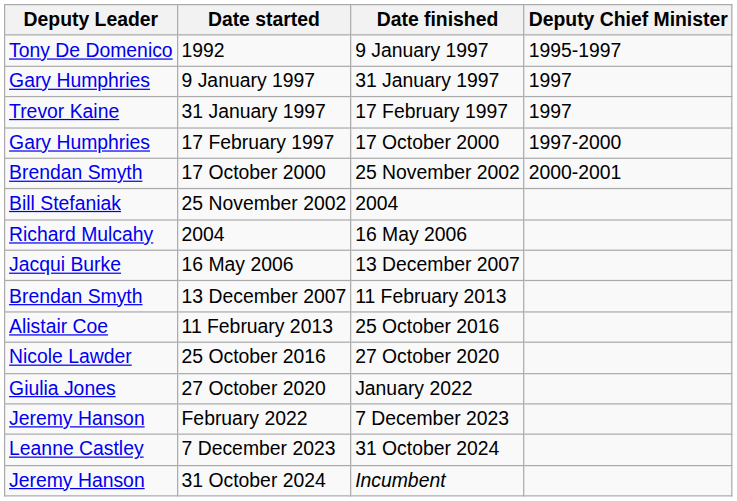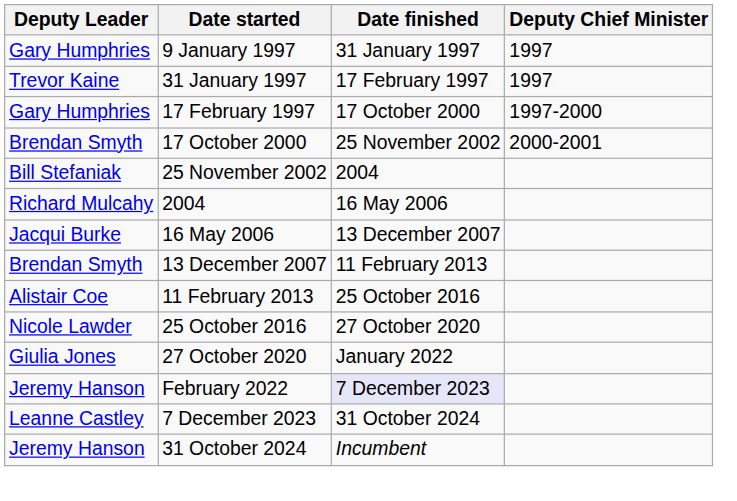- row: Tony De Domenico | 1992 | 9 January 1997 | 1995-1997
February 2022 | Date finished: no background -> lavender background
